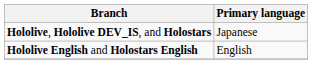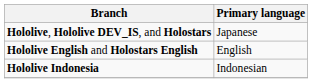+ row: Hololive Indonesia | Indonesian
